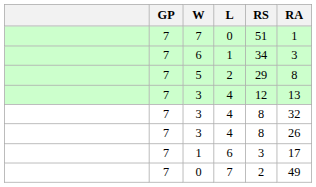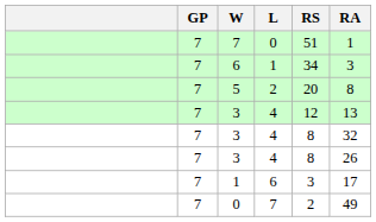5 | RS: 29 -> 20
